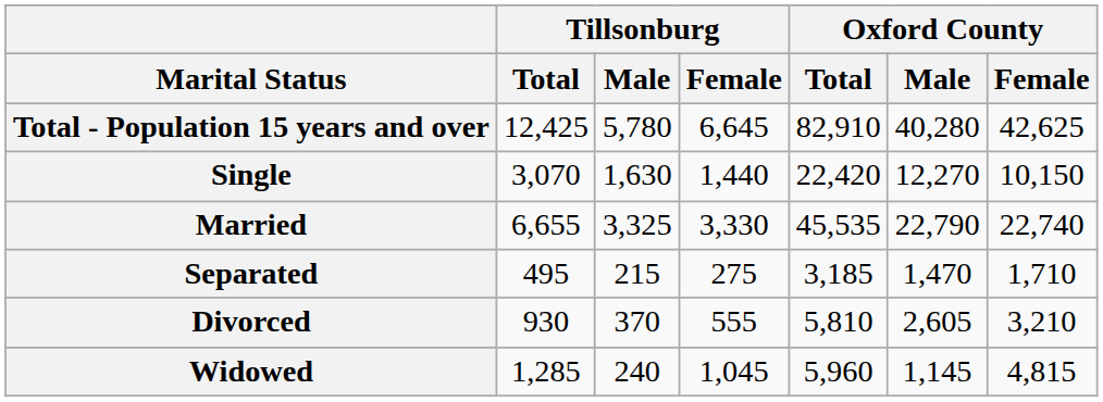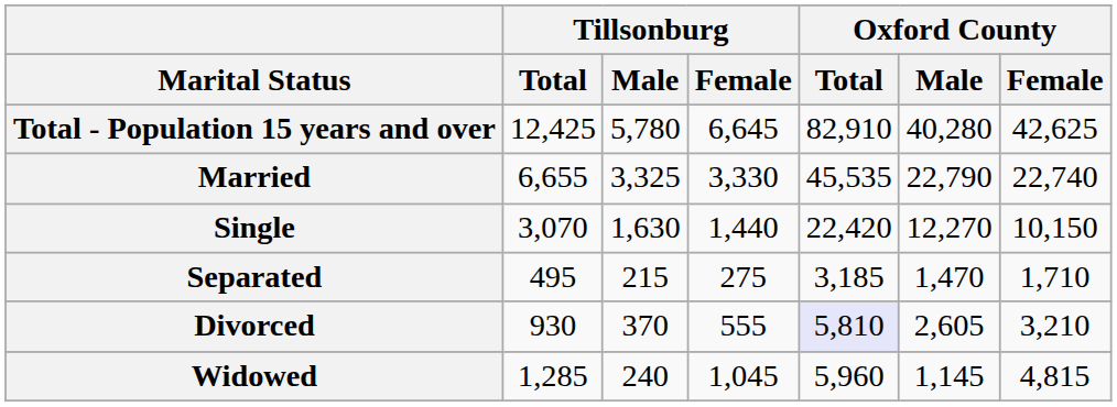rows swapped: Single <-> Married
Divorced | Oxford County / Total: no background -> lavender background
